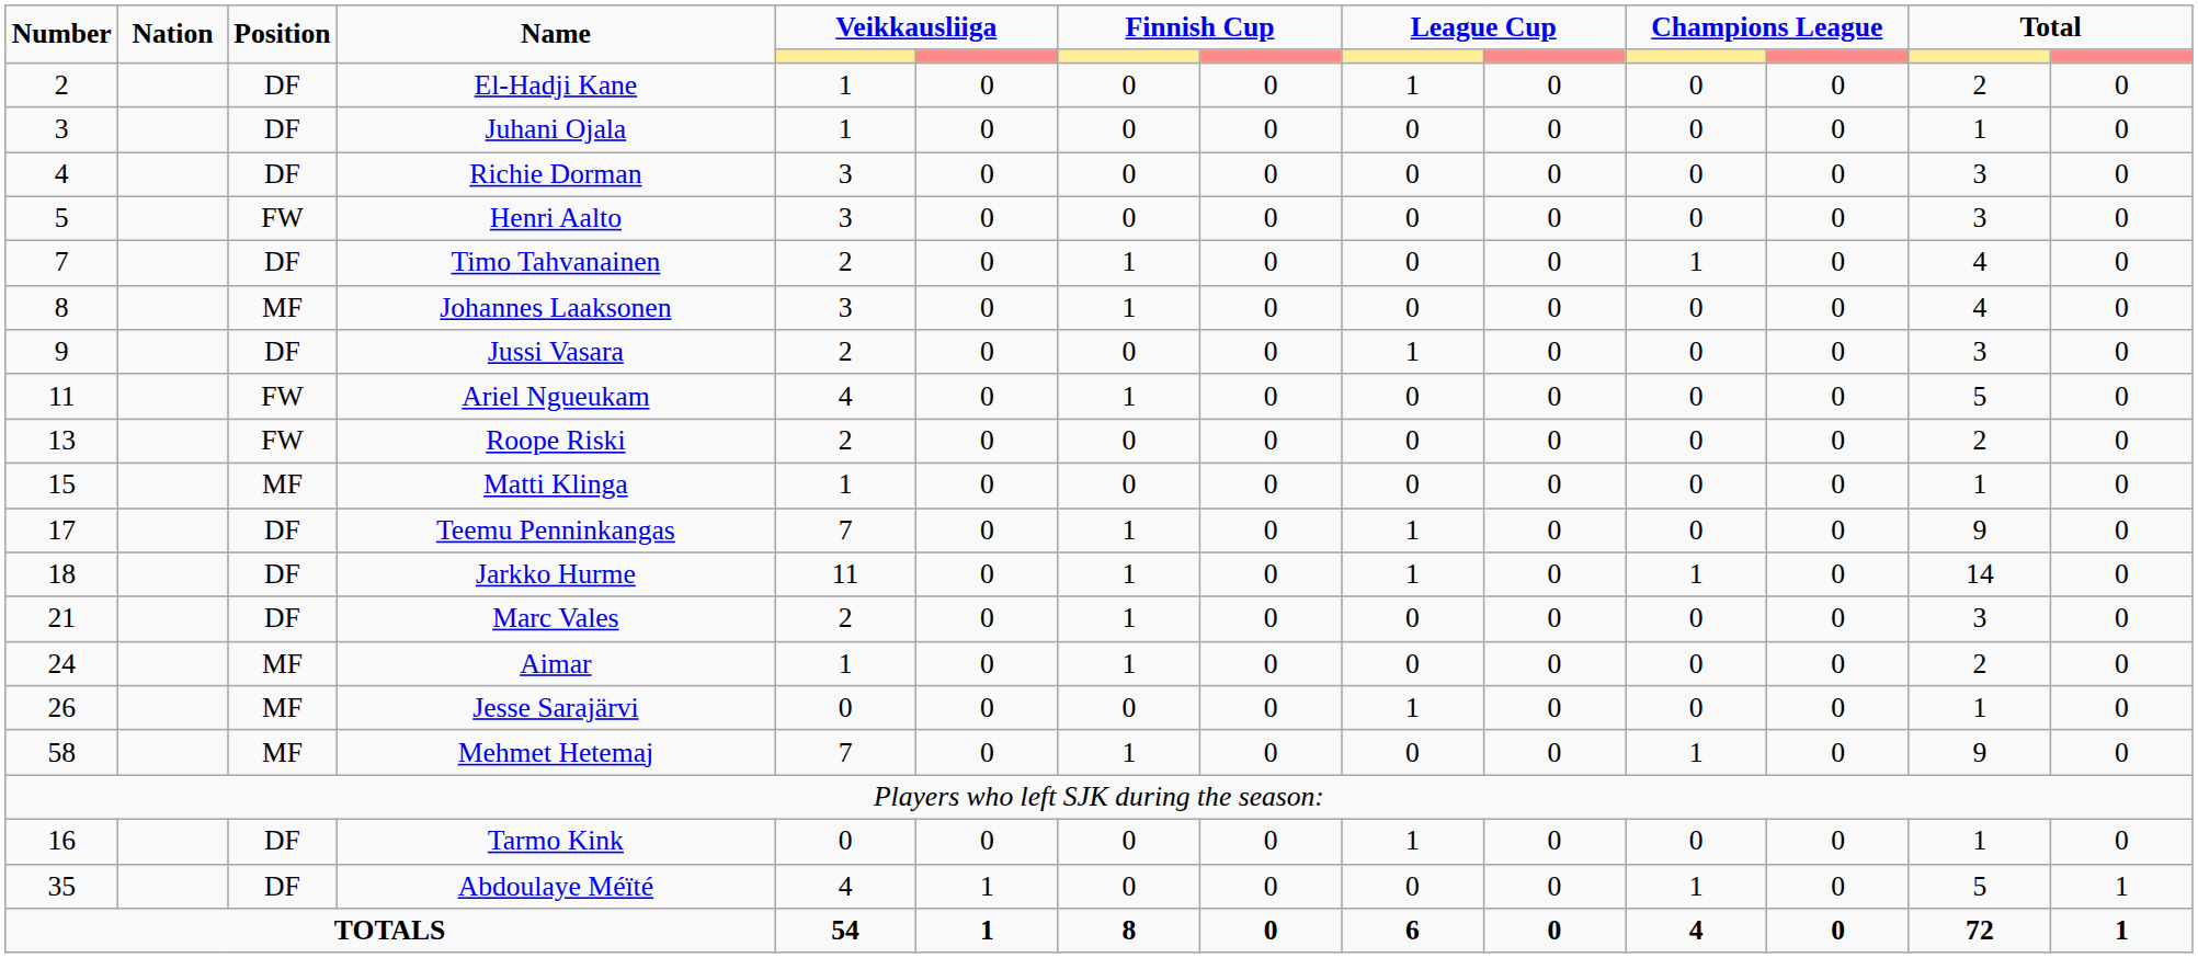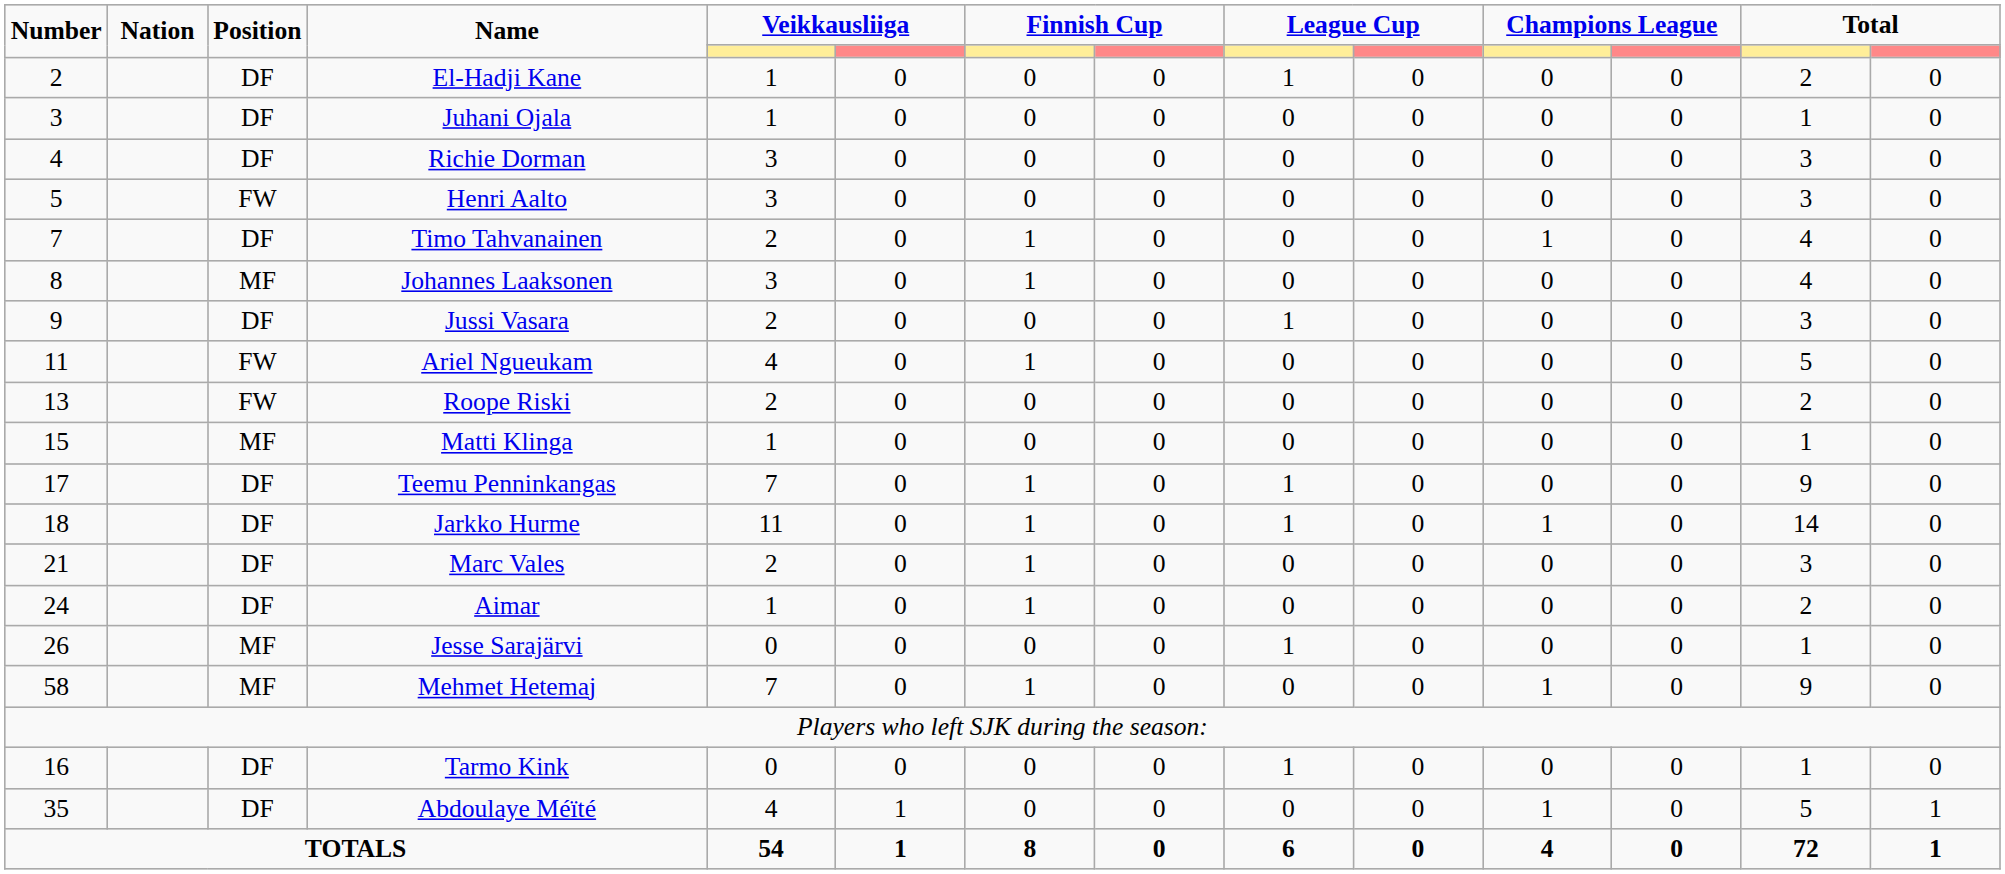Aimar | Position: MF -> DF
